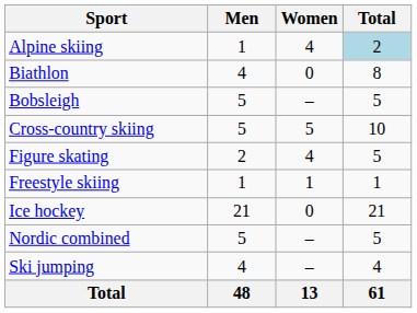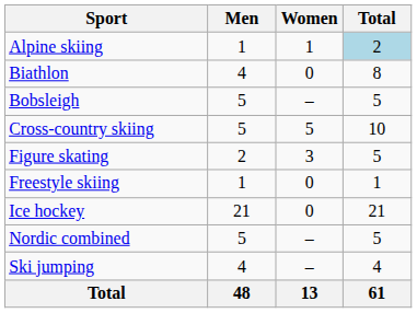Alpine skiing | Women: 4 -> 1
Figure skating | Women: 4 -> 3
Freestyle skiing | Women: 1 -> 0
